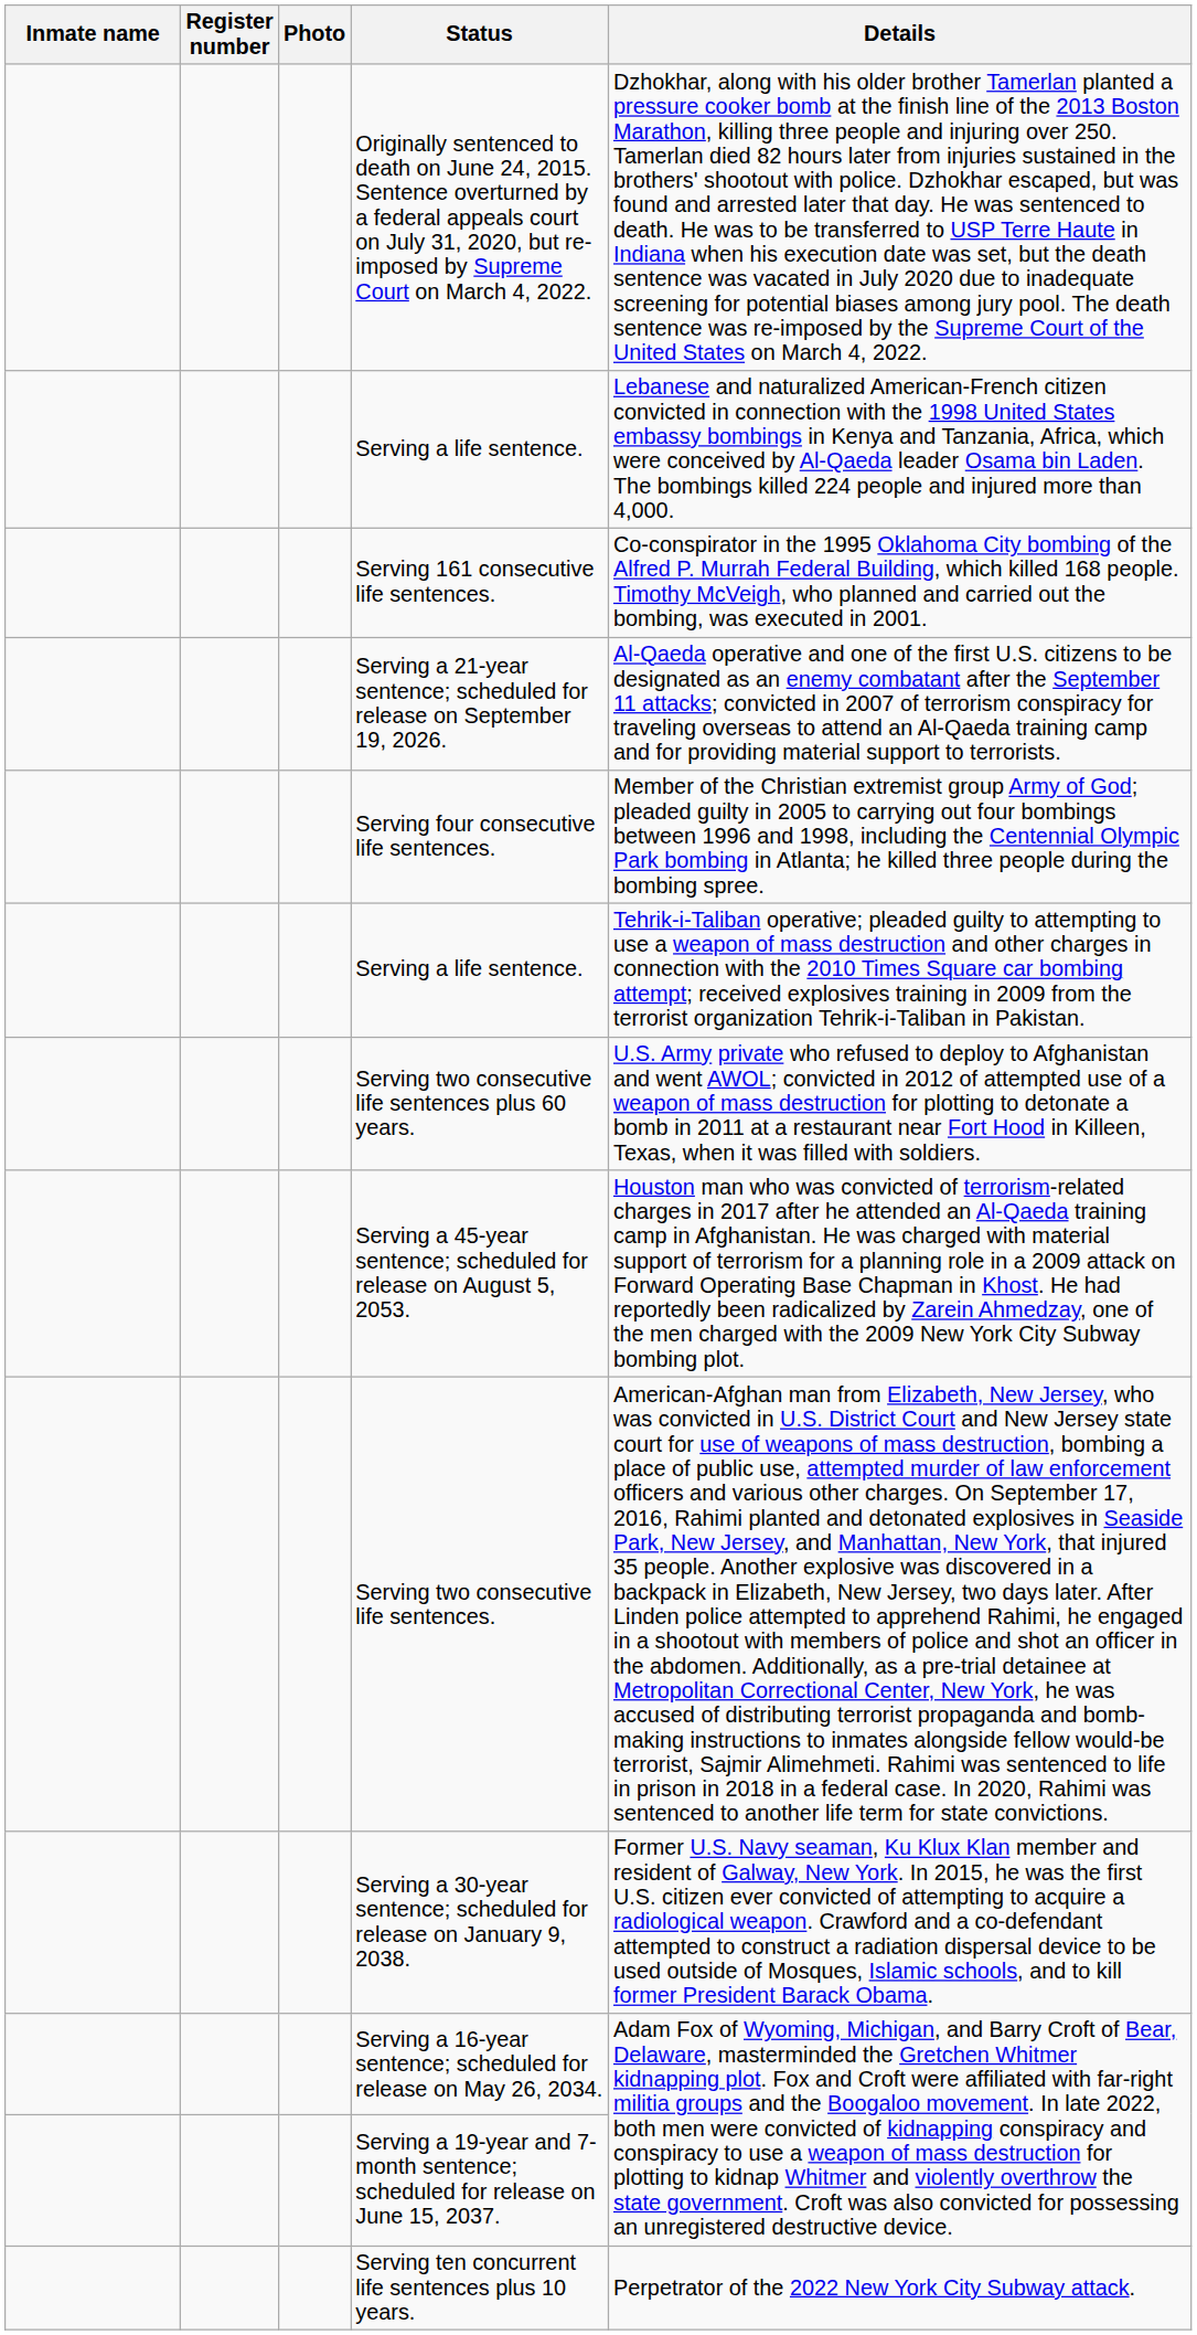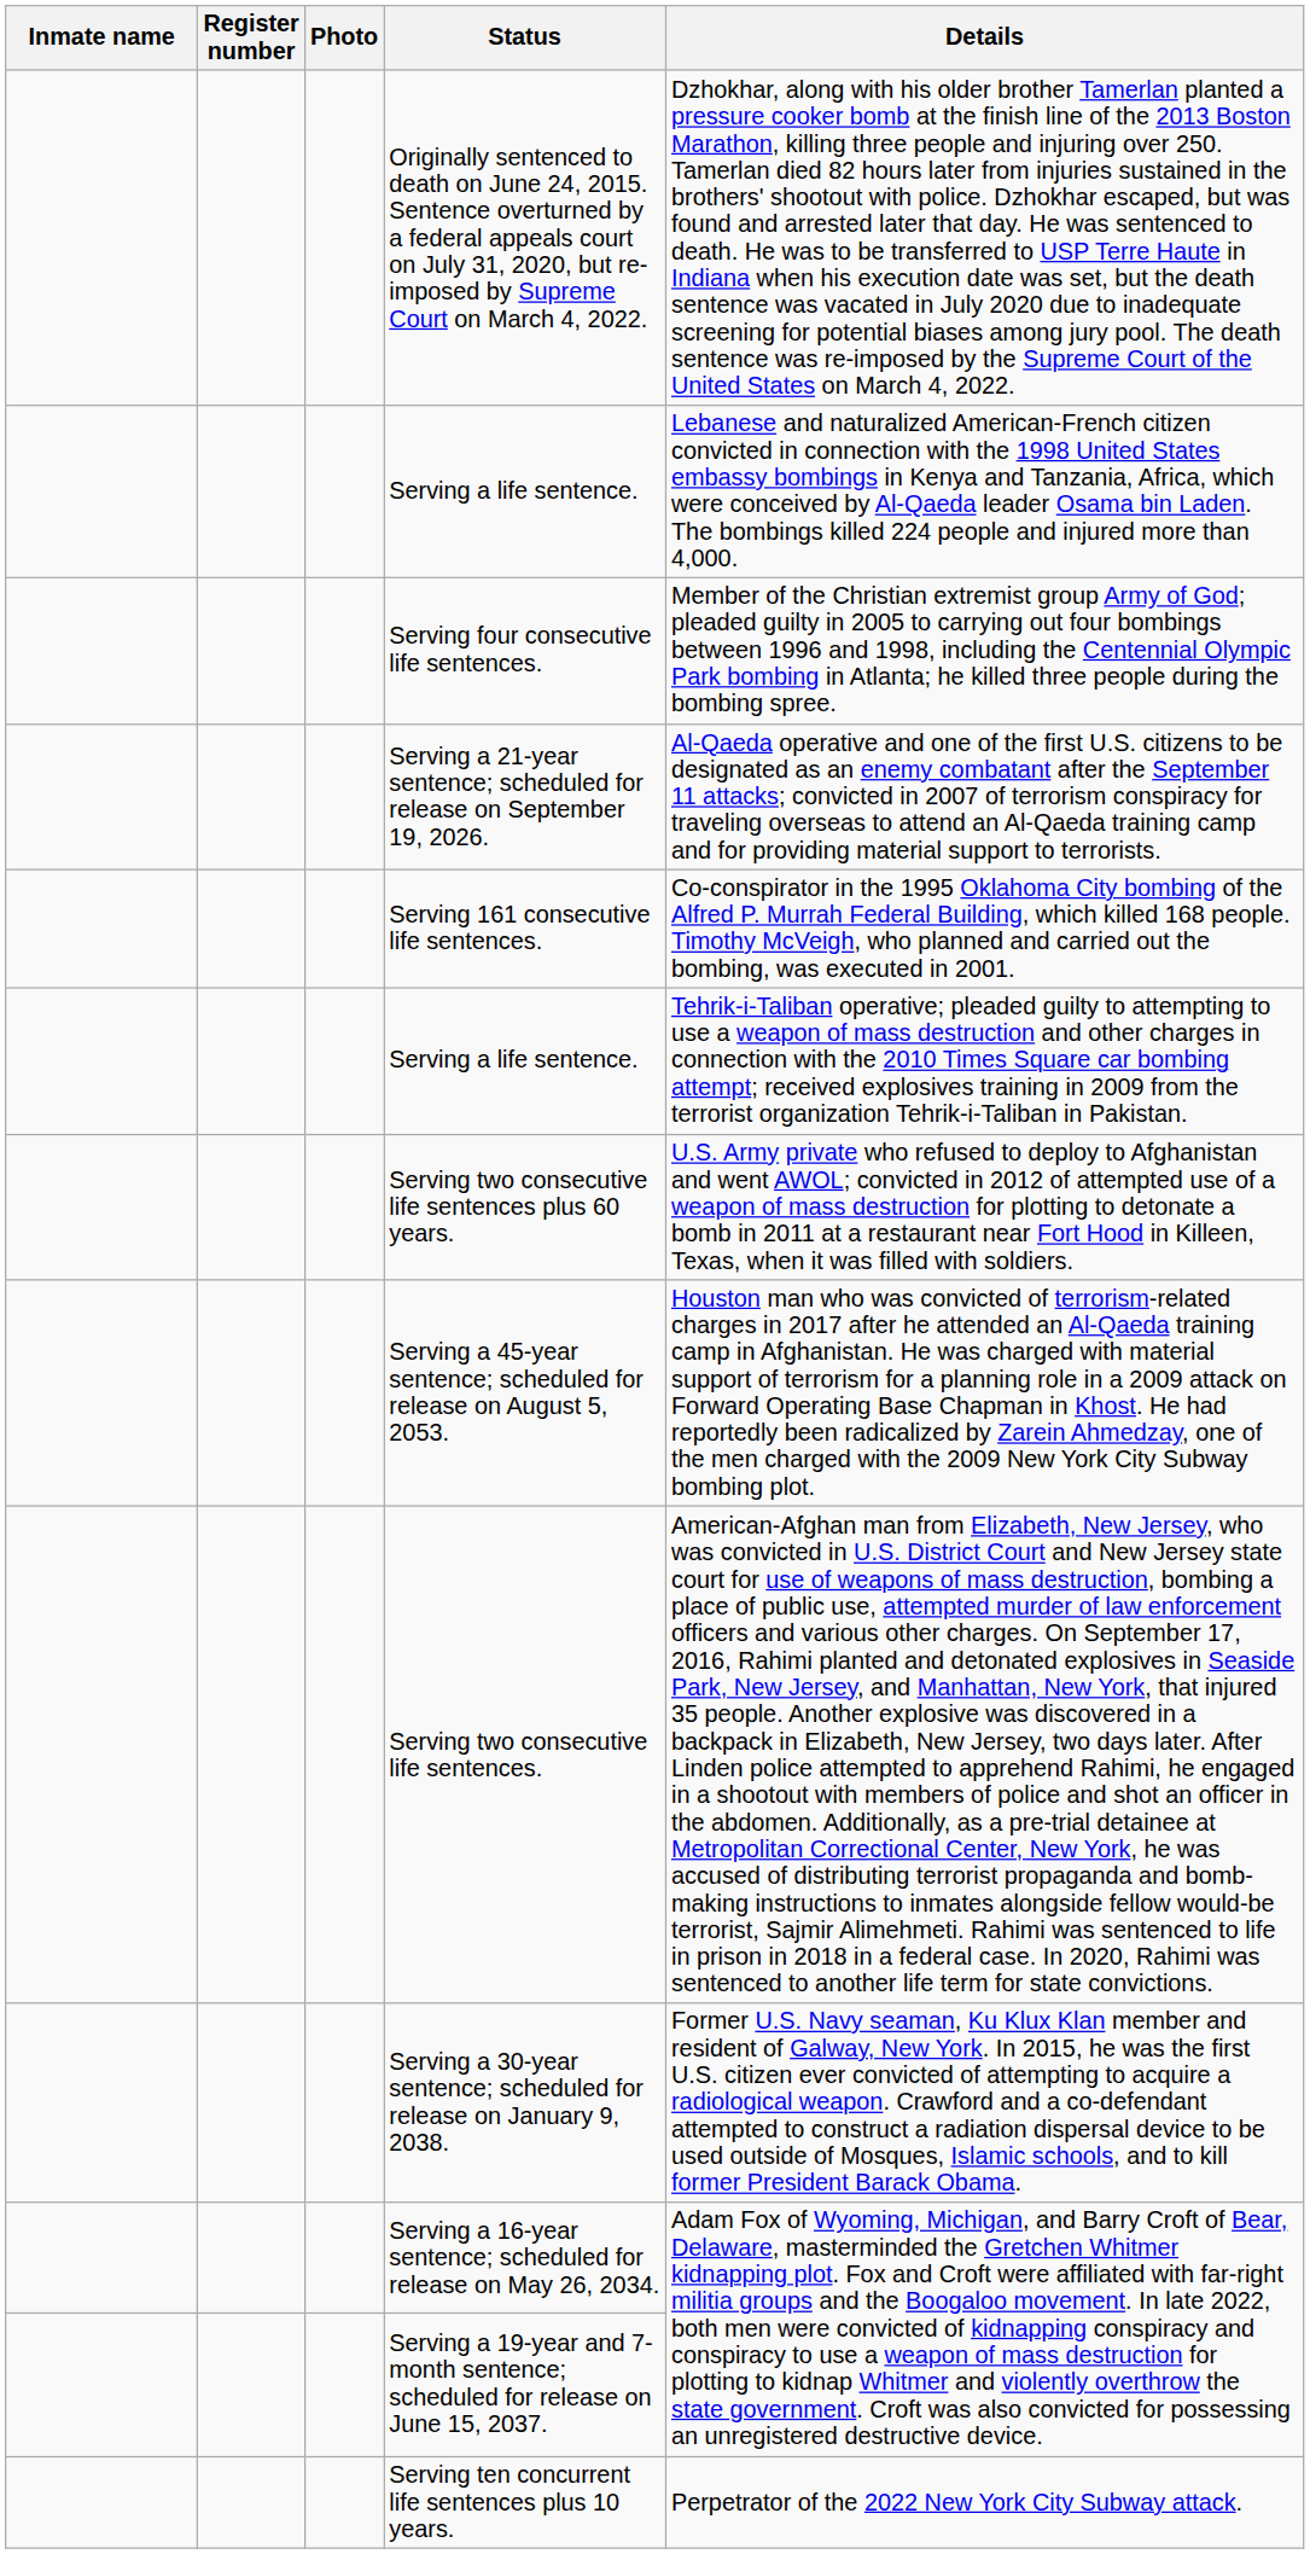rows swapped: Serving 161 consecutive life sentences. <-> Serving four consecutive life sentences.
